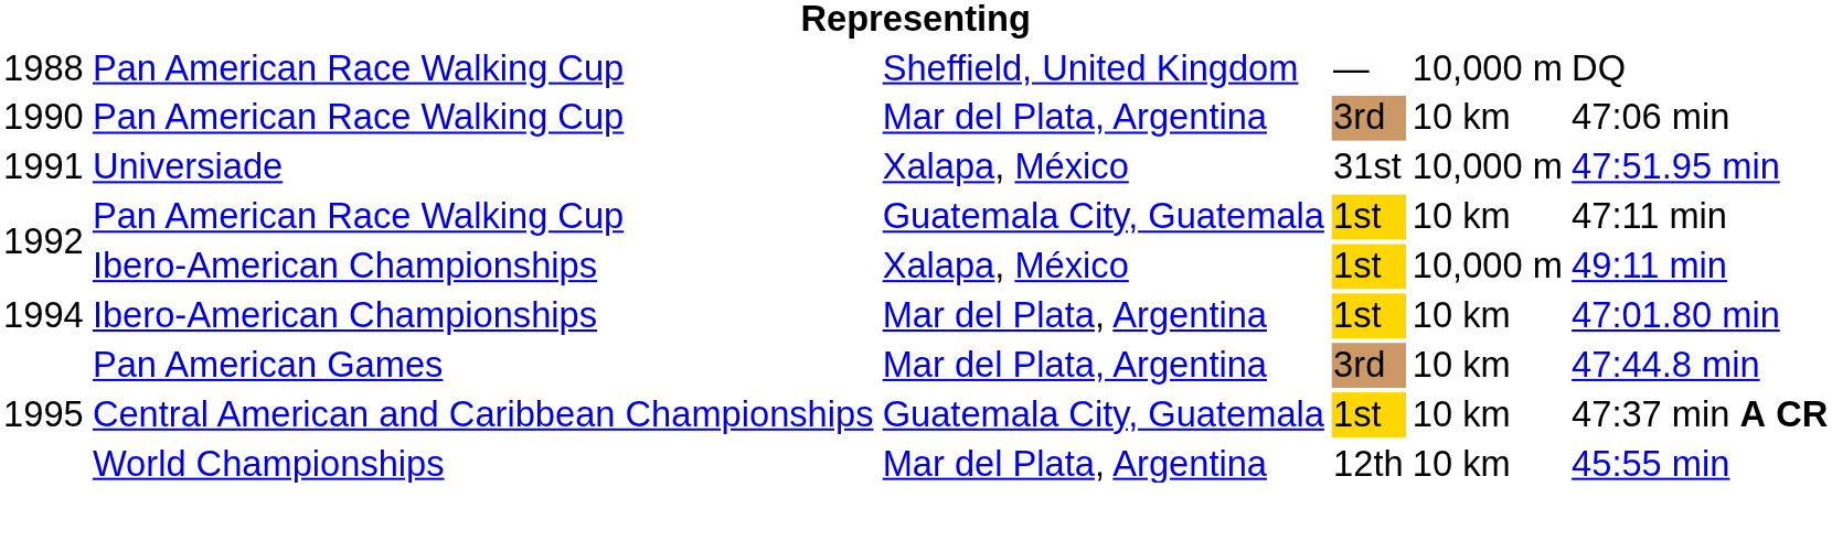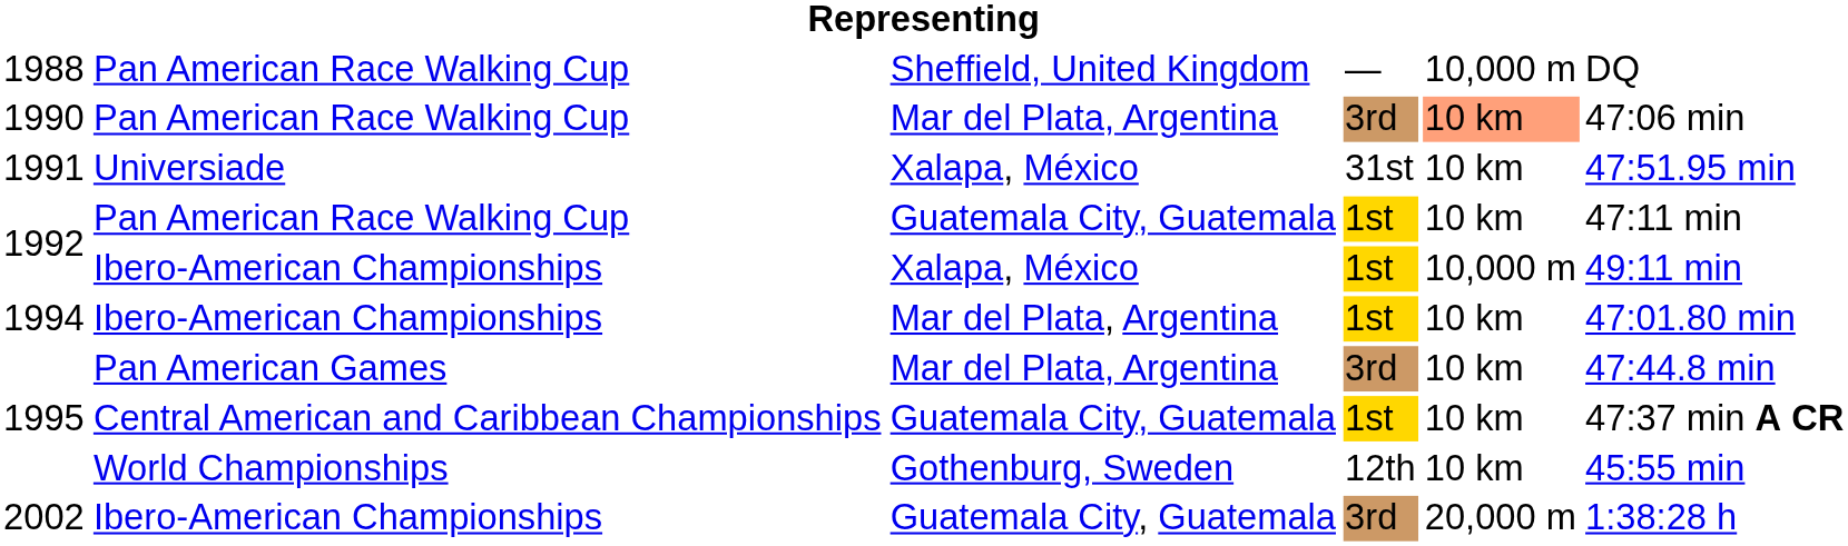1990 | column 5: no background -> lightsalmon background
1991 | column 5: 10,000 m -> 10 km
1995 / World Championships | column 3: Mar del Plata, Argentina -> Gothenburg, Sweden
+ row: 2002 | Ibero-American Championships | Guatemala City, Guatemala | 3rd | 20,000 m | 1:38:28 h
